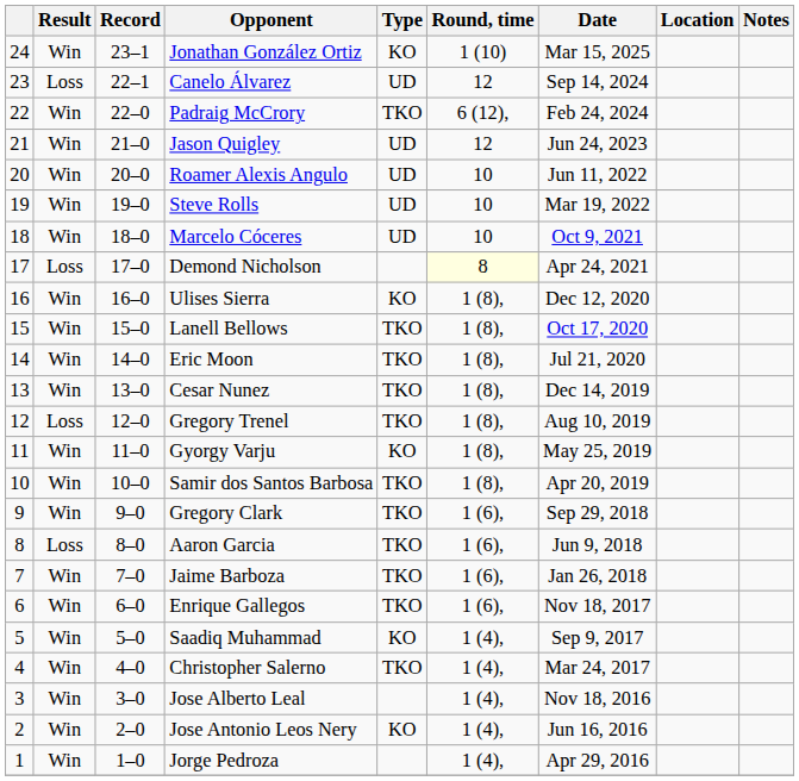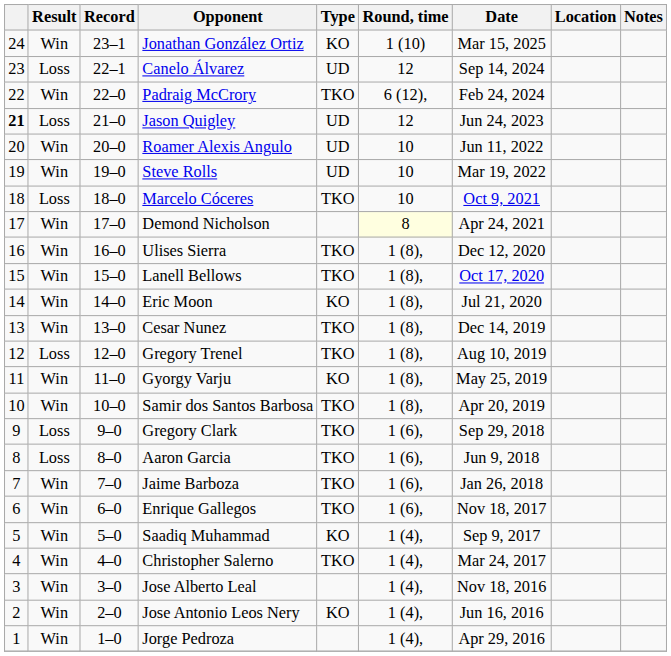Jason Quigley | column 1: normal -> bold
Jason Quigley | Result: Win -> Loss
Marcelo Cóceres | Result: Win -> Loss
Marcelo Cóceres | Type: UD -> TKO
Demond Nicholson | Result: Loss -> Win
Ulises Sierra | Type: KO -> TKO
Eric Moon | Type: TKO -> KO
Gregory Clark | Result: Win -> Loss
